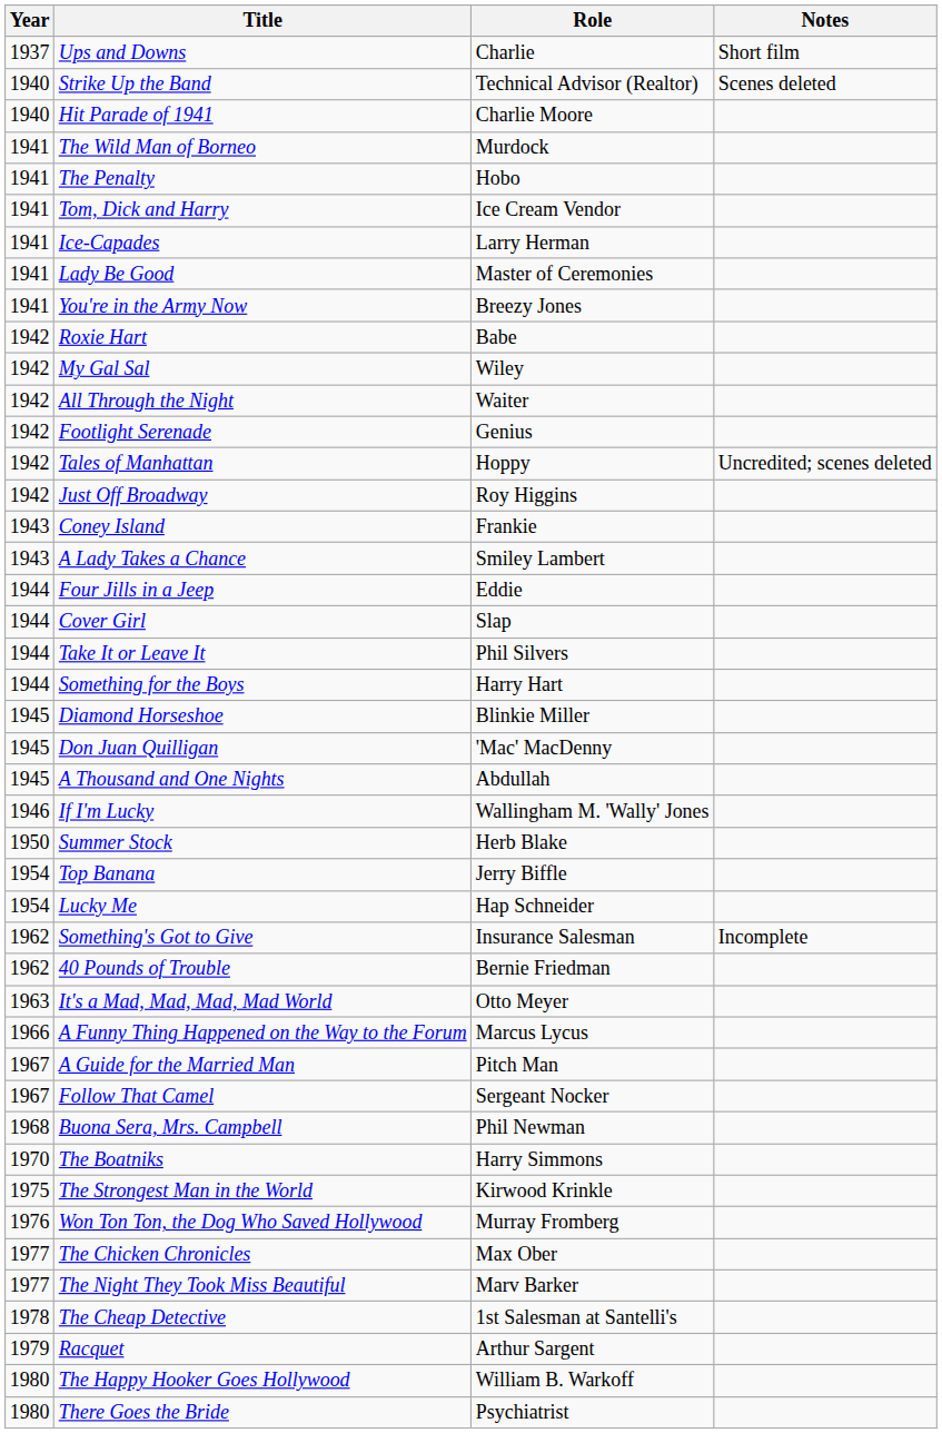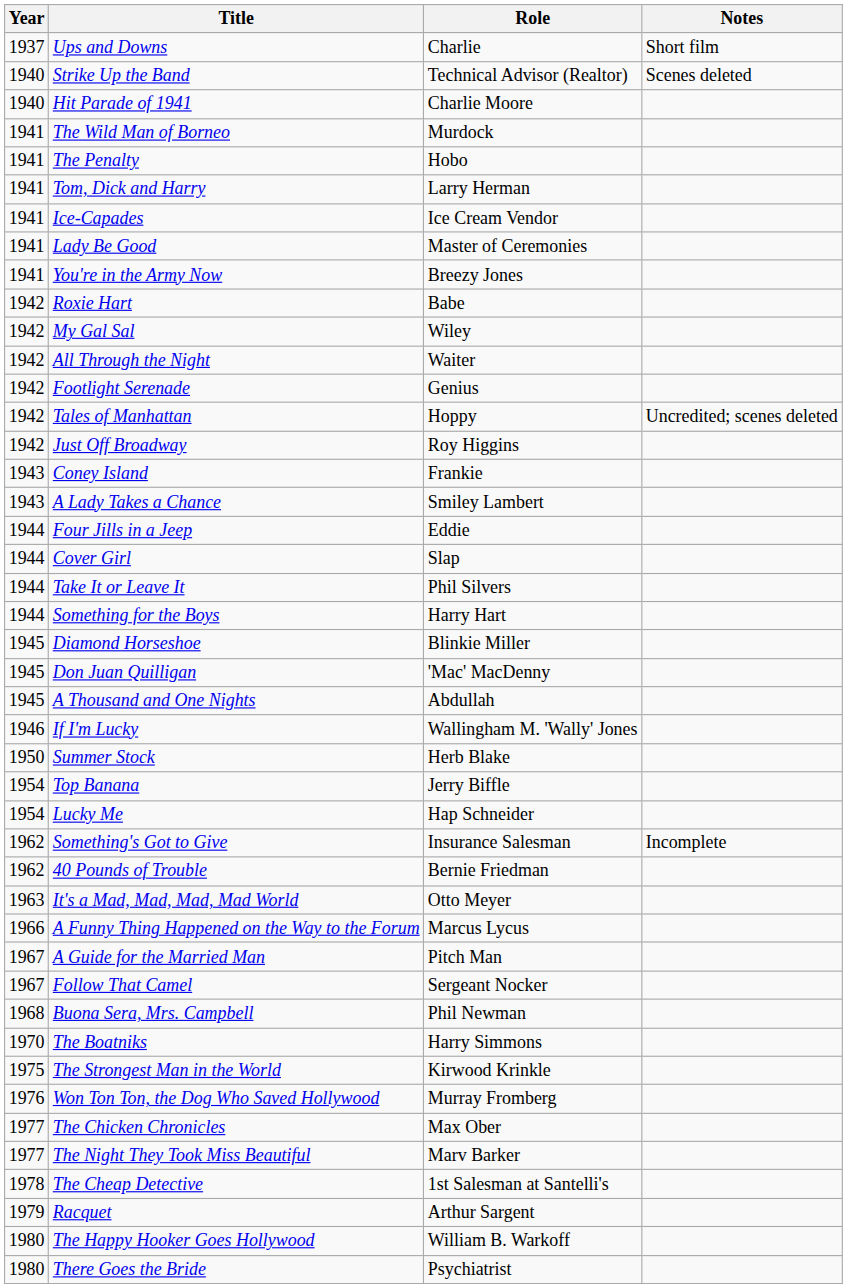Tom, Dick and Harry | Role: Ice Cream Vendor -> Larry Herman
Ice-Capades | Role: Larry Herman -> Ice Cream Vendor
